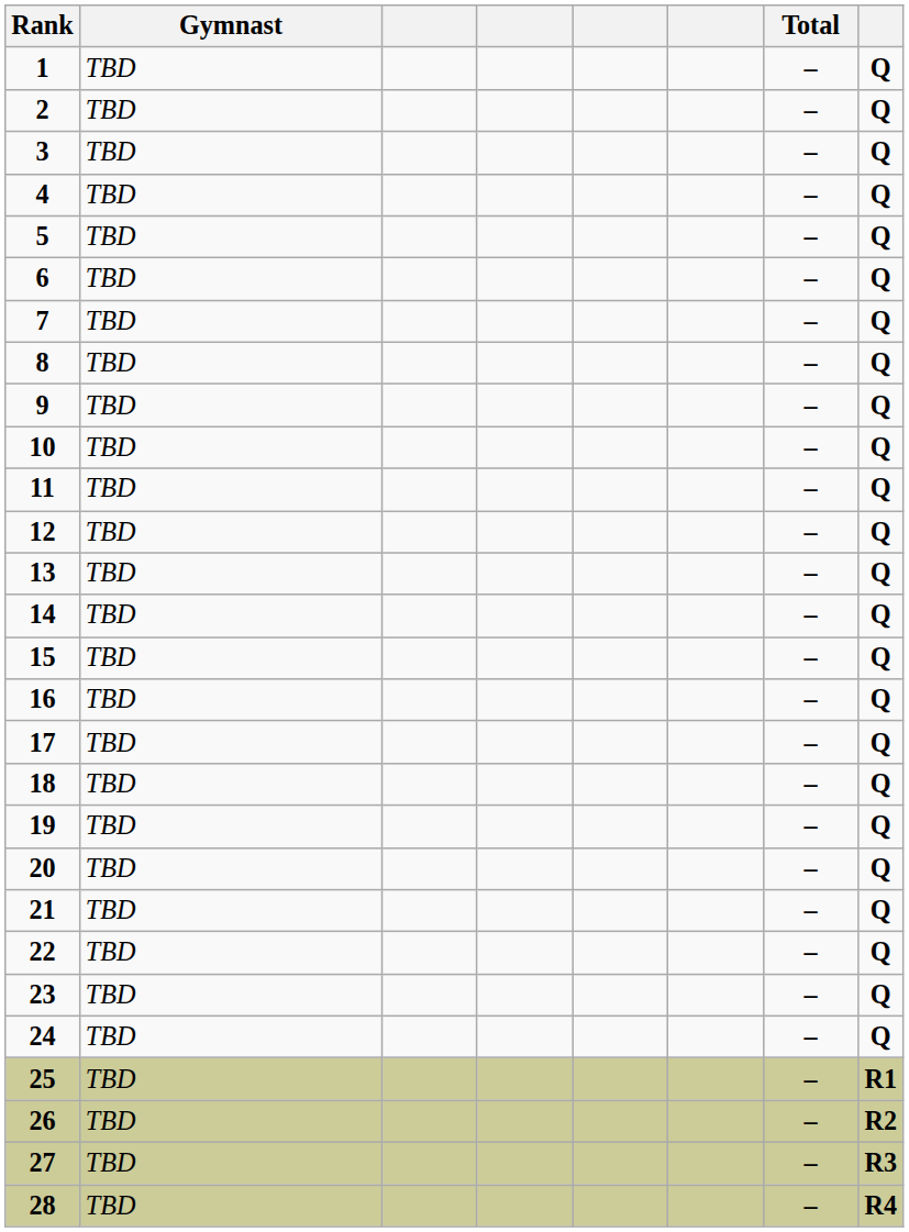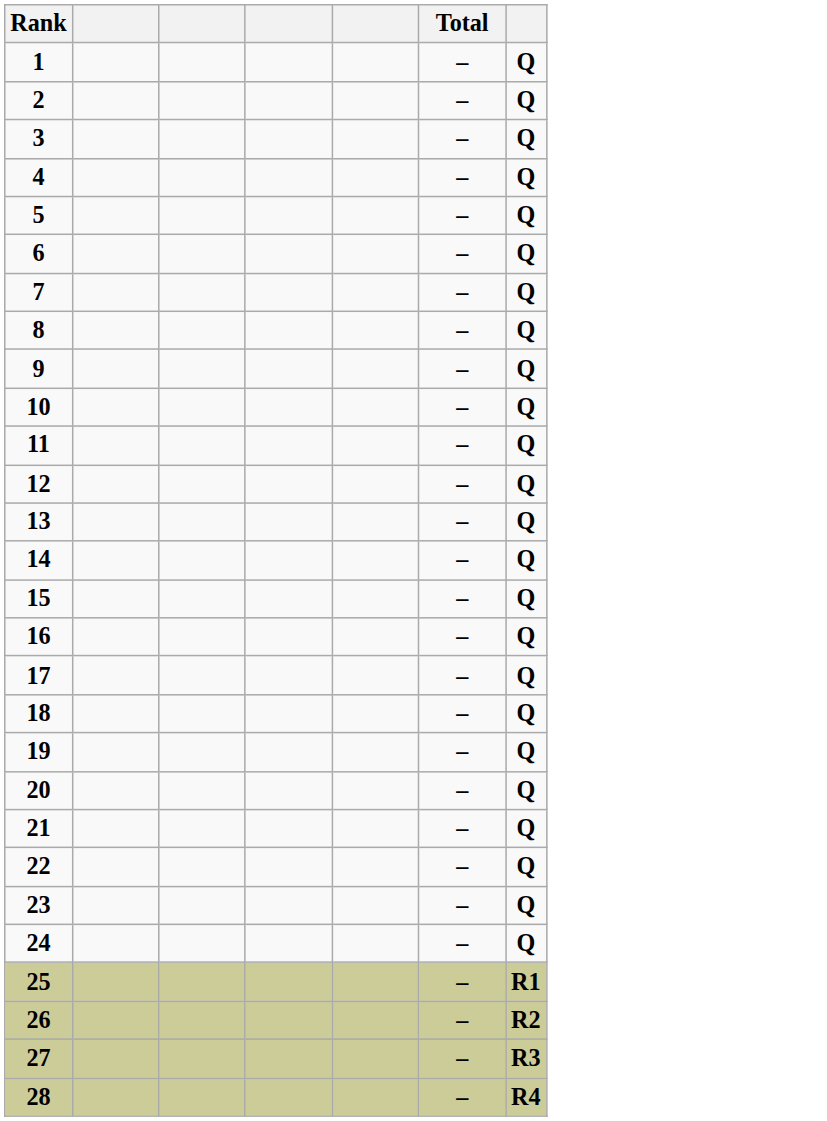- column: Gymnast | TBD | TBD | TBD | TBD | TBD | TBD | TBD | TBD | TBD | TBD | TBD | TBD | TBD | TBD | TBD | TBD | TBD | TBD | TBD | TBD | TBD | TBD | TBD | TBD | TBD | TBD | TBD | TBD
